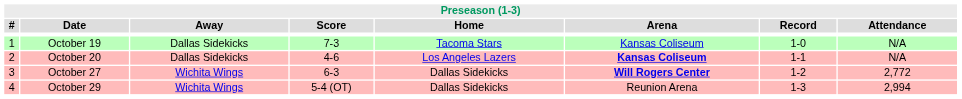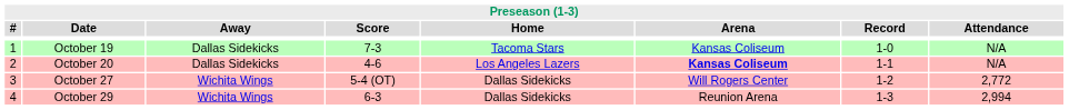October 27 | Score: 6-3 -> 5-4 (OT)
October 27 | Arena: bold -> normal
October 29 | Score: 5-4 (OT) -> 6-3
